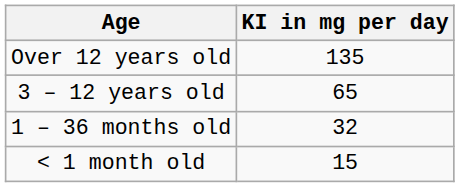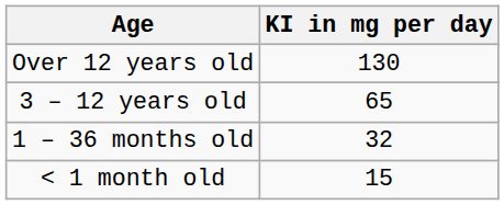Over 12 years old | KI in mg per day: 135 -> 130
